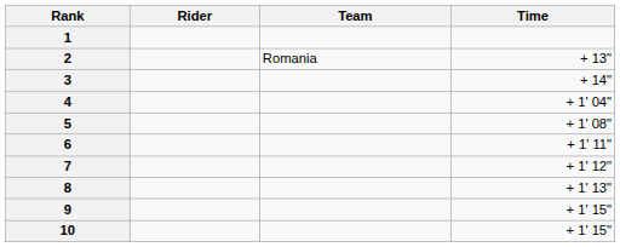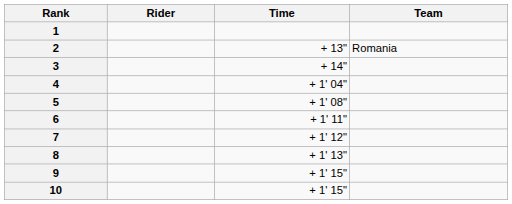columns swapped: Team <-> Time
